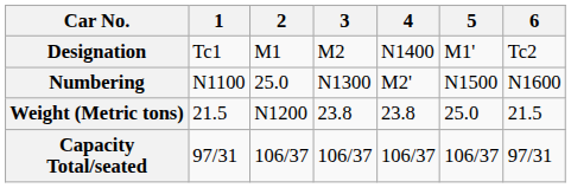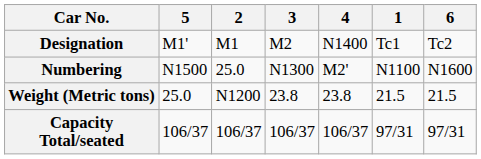columns swapped: 1 <-> 5
